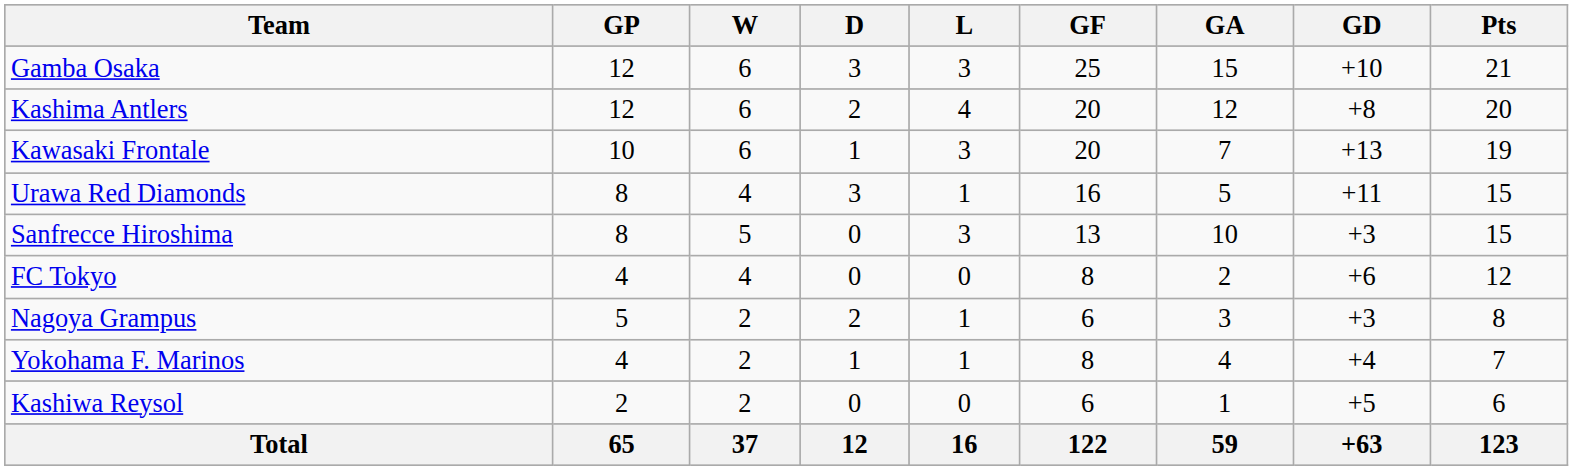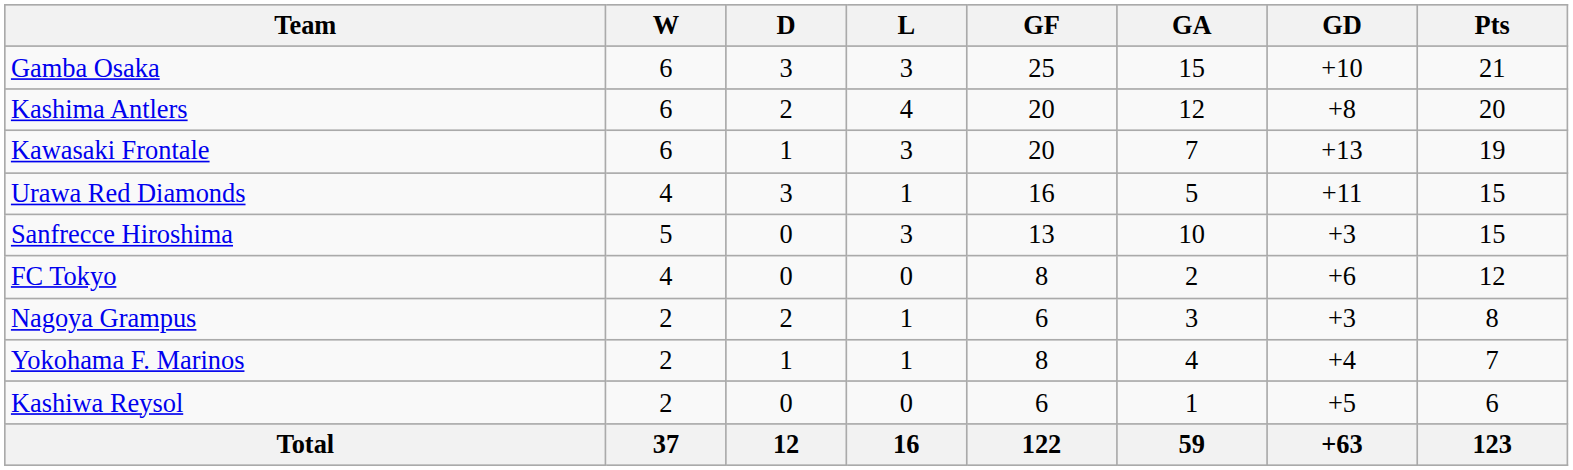- column: GP | 12 | 12 | 10 | 8 | 8 | 4 | 5 | 4 | 2 | 65
